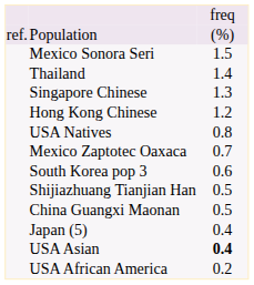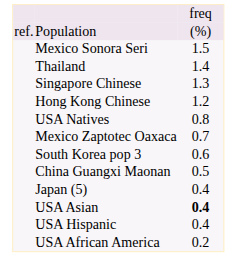- row: Shijiazhuang Tianjian Han | 0.5
+ row: USA Hispanic | 0.4
